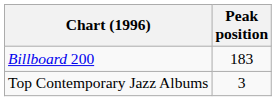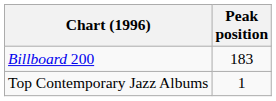Top Contemporary Jazz Albums | Peak position: 3 -> 1
